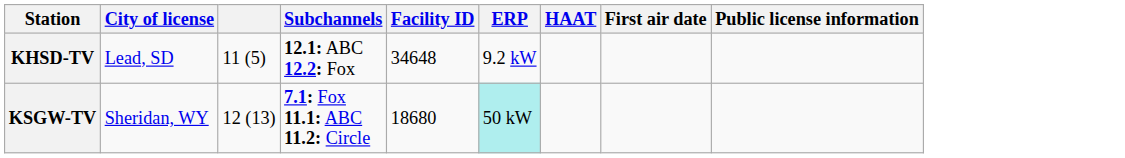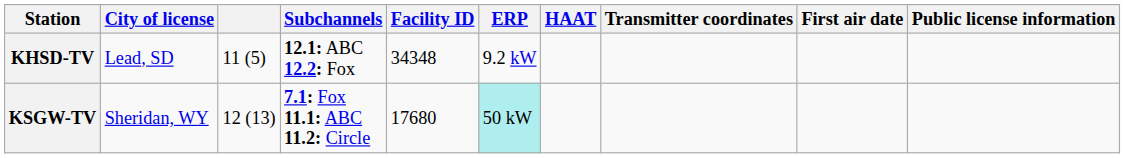+ column: Transmitter coordinates
KHSD-TV | Facility ID: 34648 -> 34348
KSGW-TV | Facility ID: 18680 -> 17680
